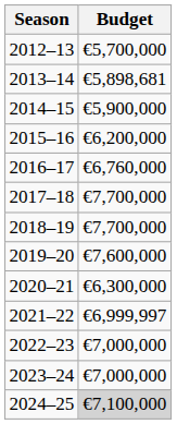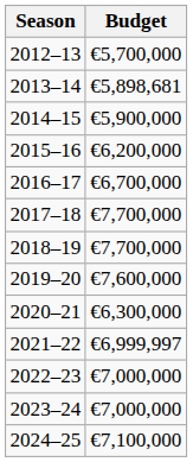2016–17 | Budget: €6,760,000 -> €6,700,000
2024–25 | Budget: lightgrey background -> no background
